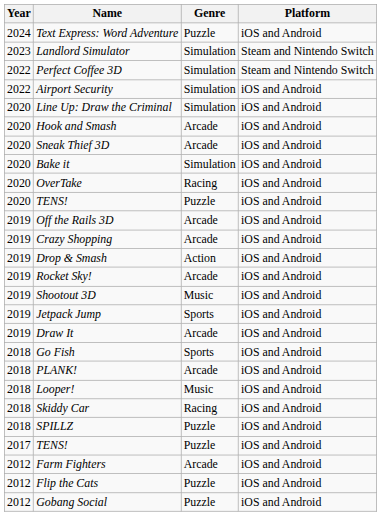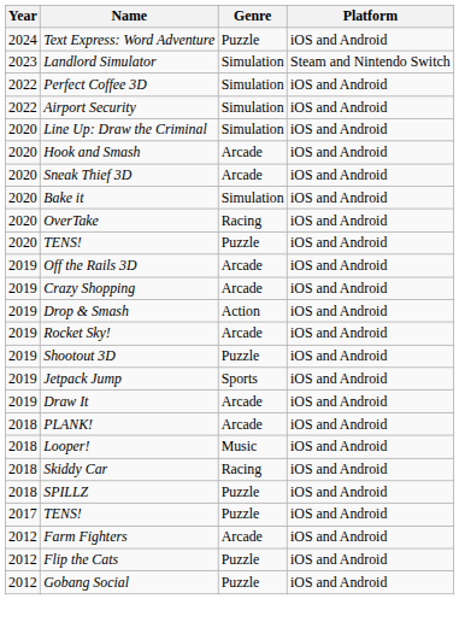Perfect Coffee 3D | Platform: Steam and Nintendo Switch -> iOS and Android
Shootout 3D | Genre: Music -> Puzzle
- row: 2018 | Go Fish | Sports | iOS and Android
